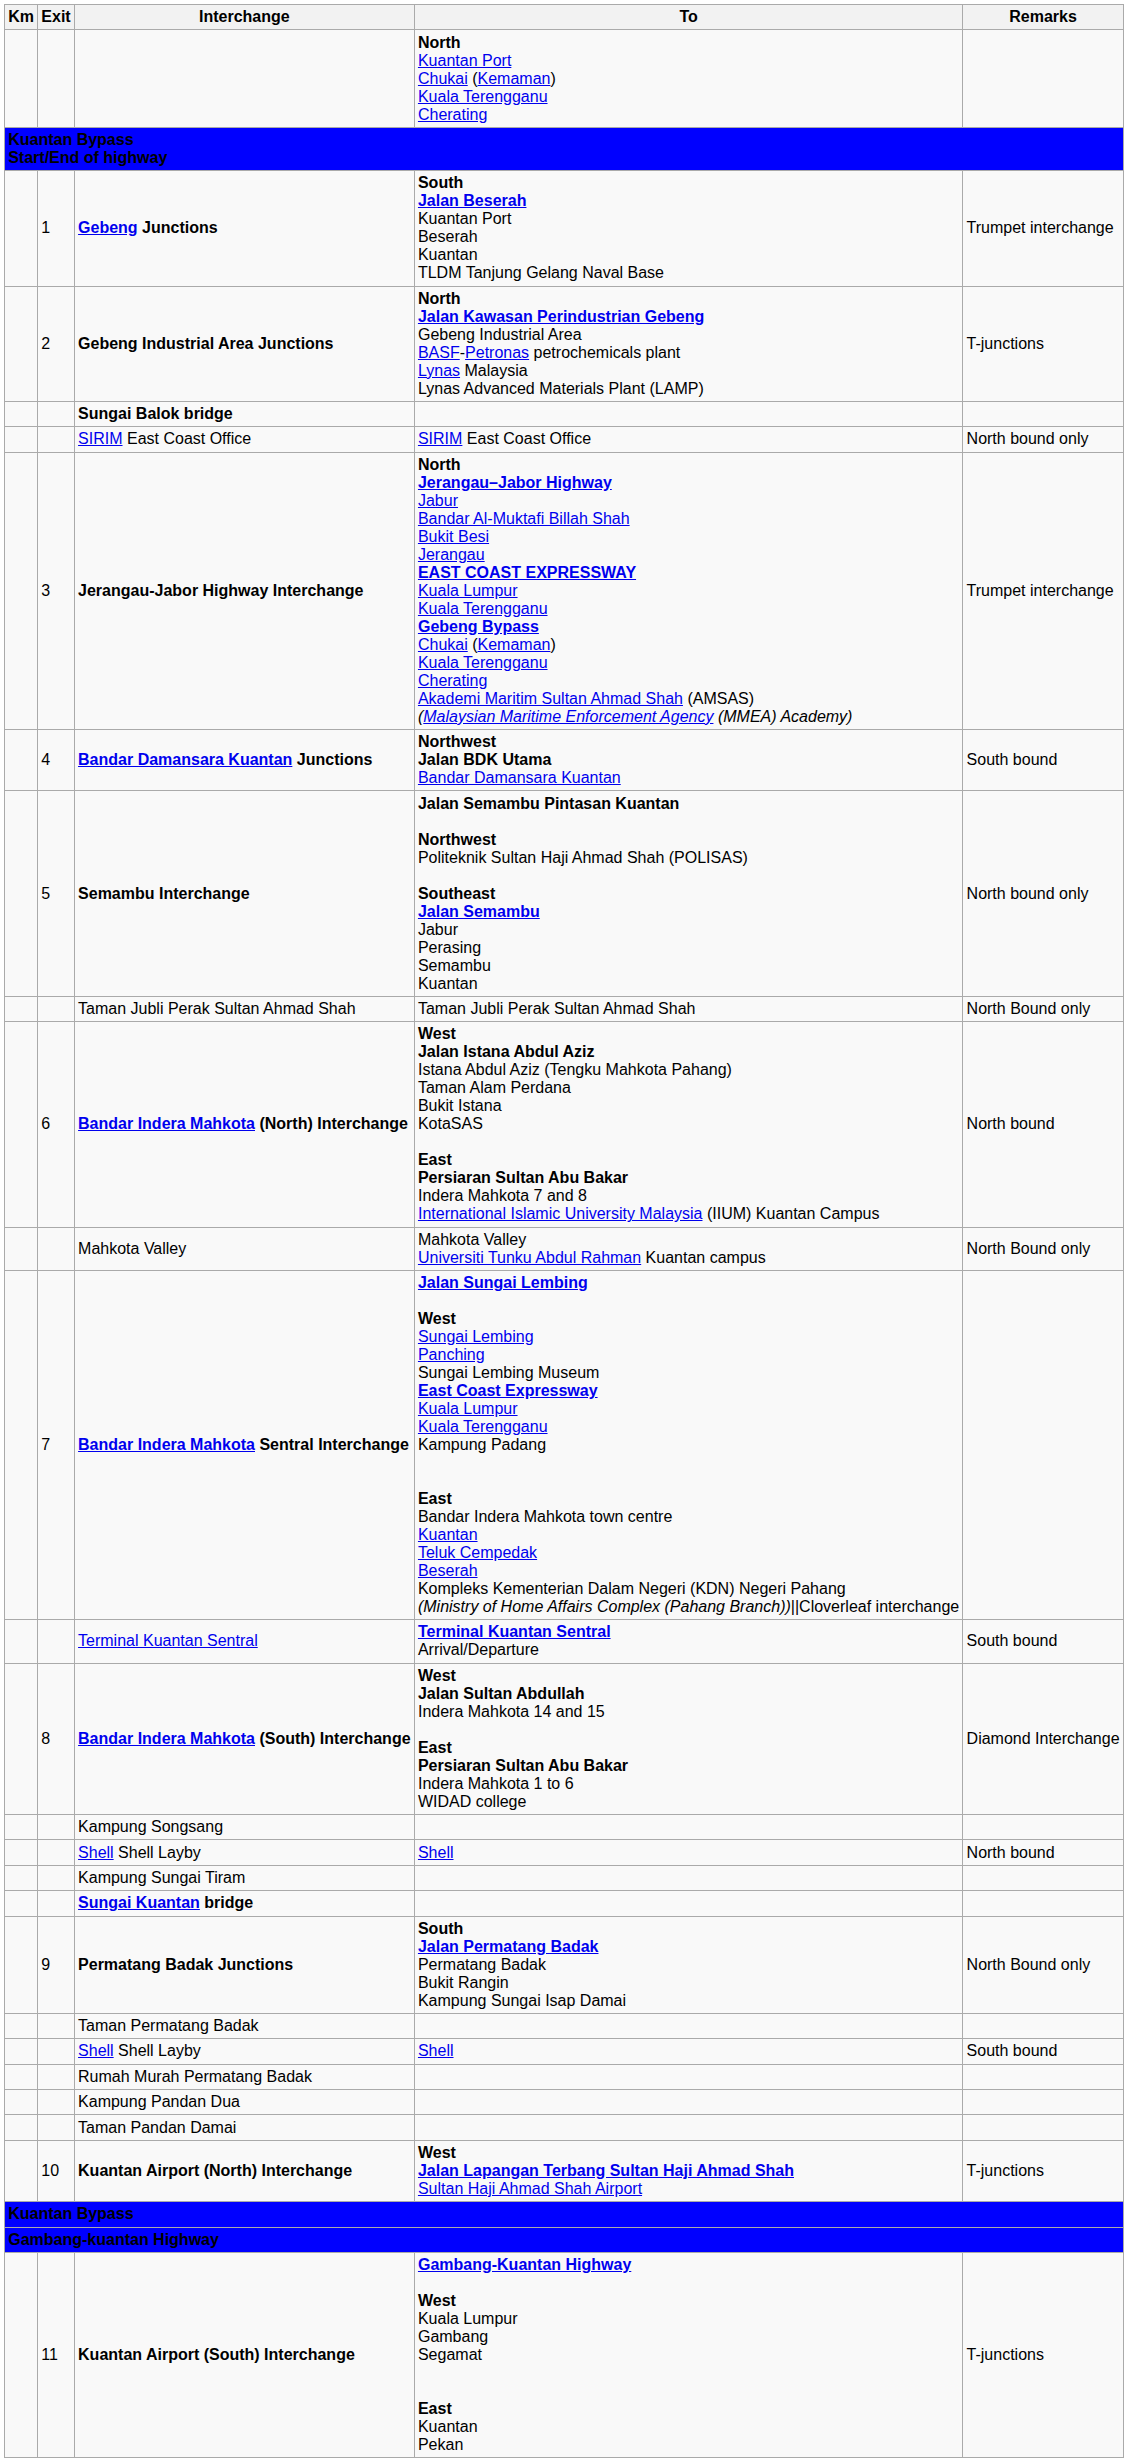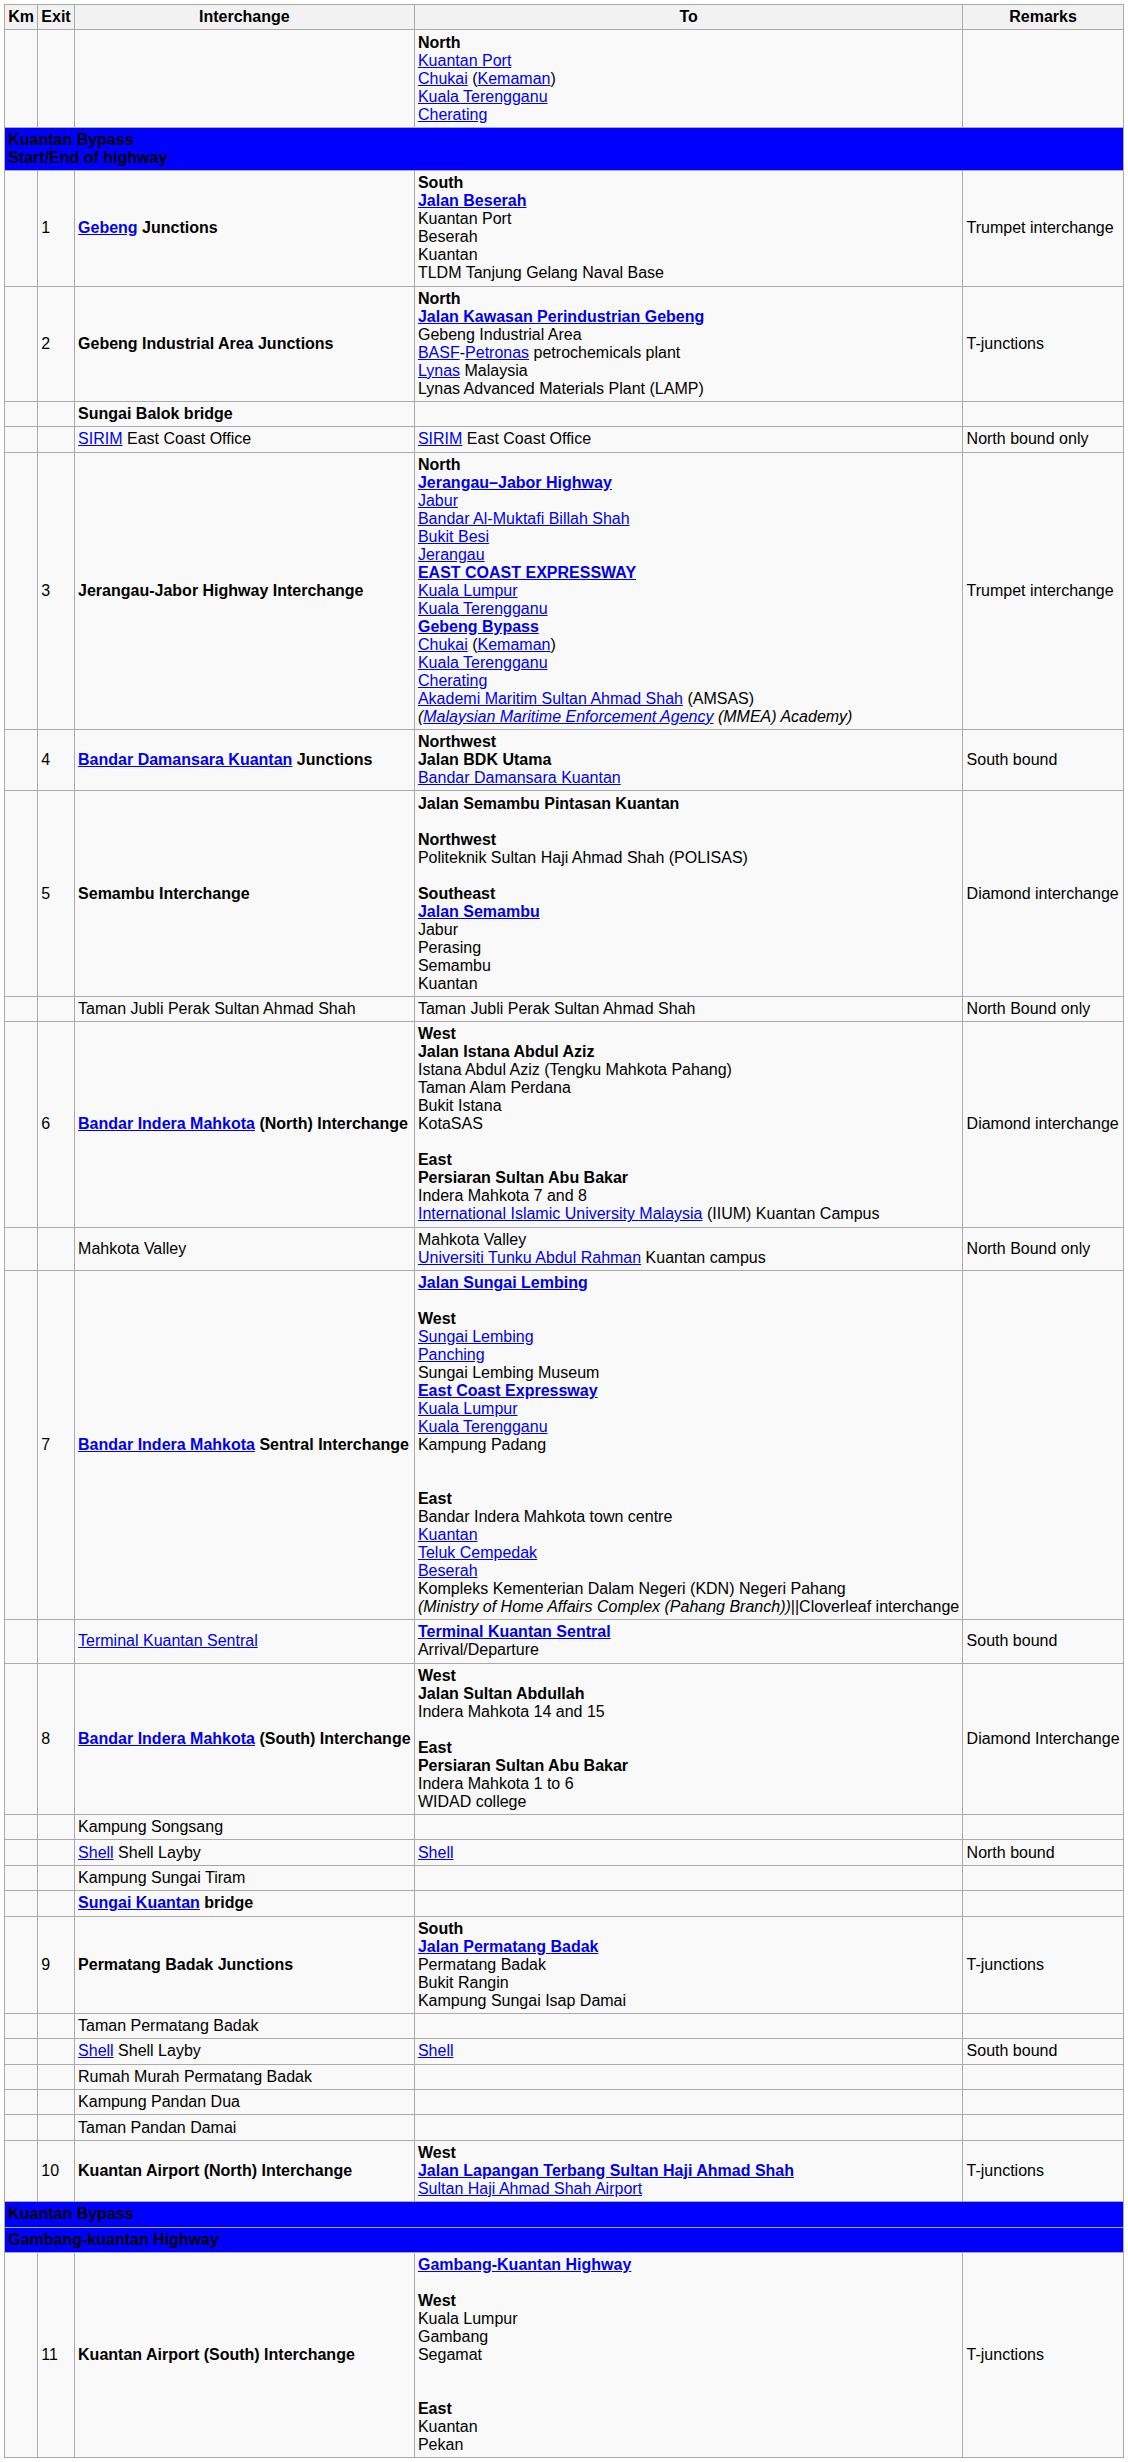Semambu Interchange | Remarks: North bound only -> Diamond interchange
Bandar Indera Mahkota (North) Interchange | Remarks: North bound -> Diamond interchange
Permatang Badak Junctions | Remarks: North Bound only -> T-junctions
